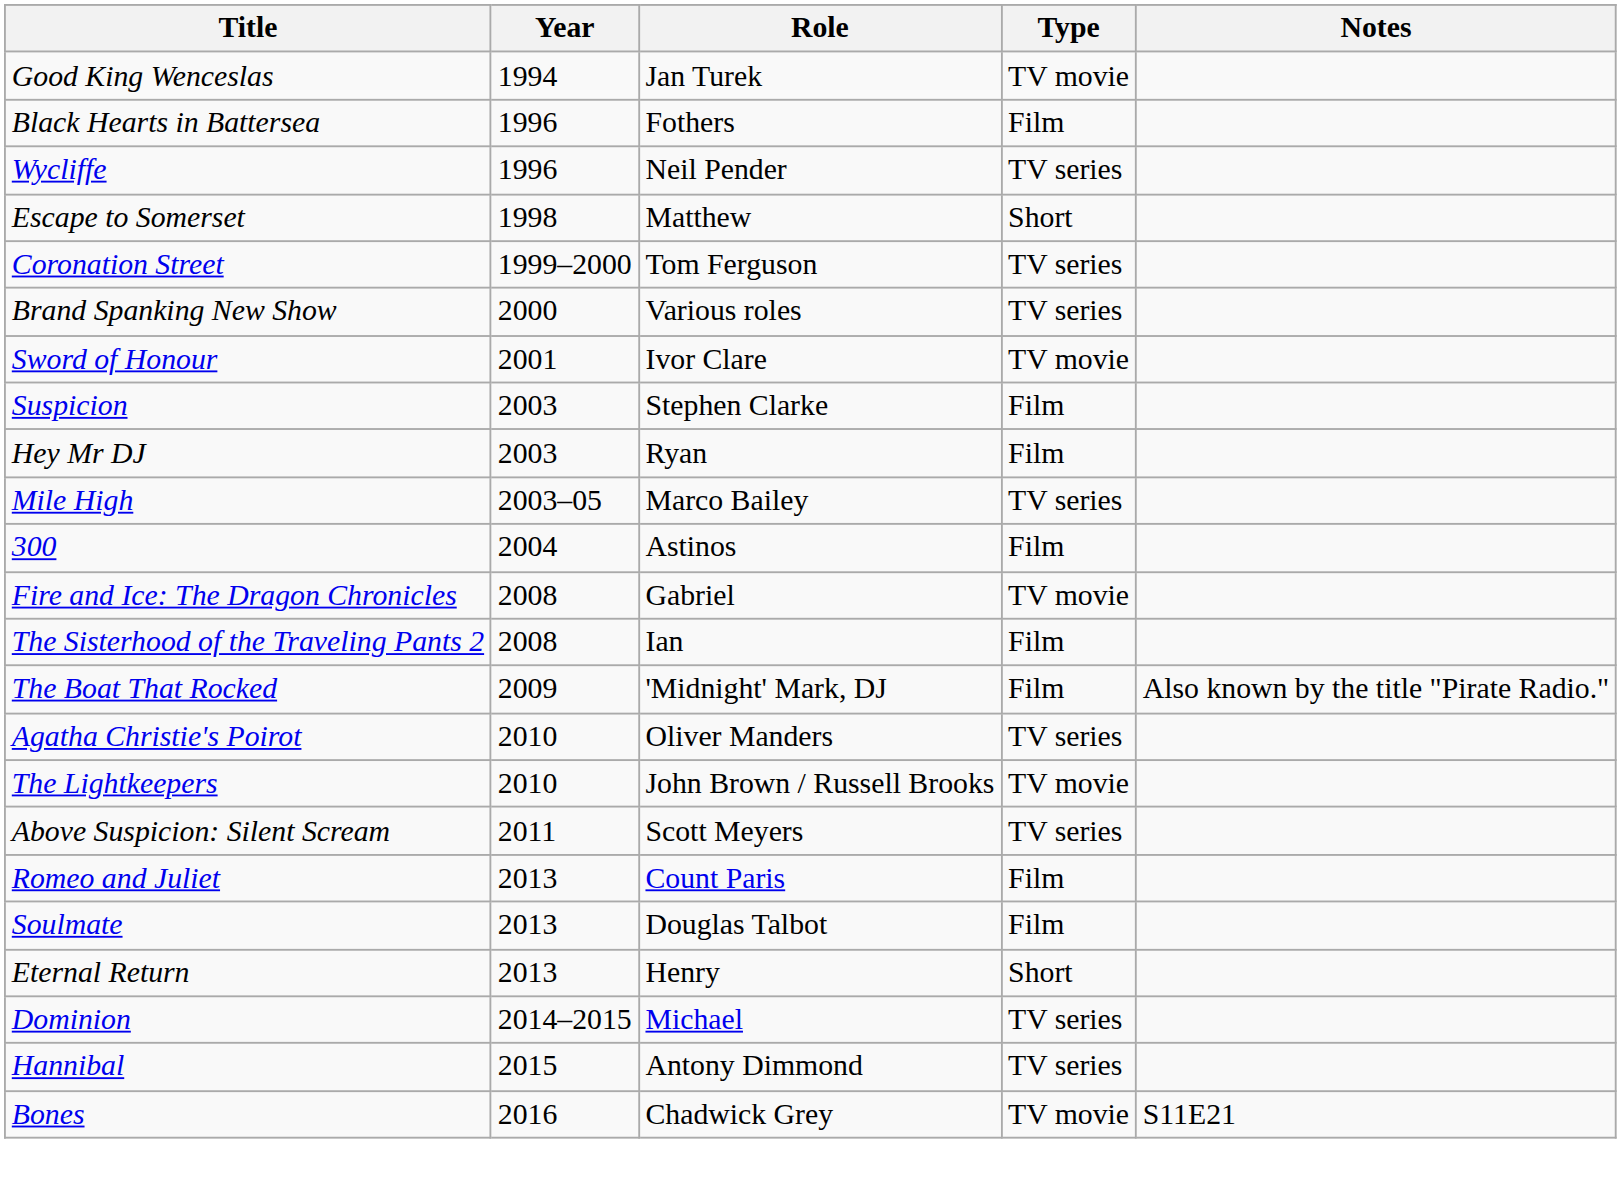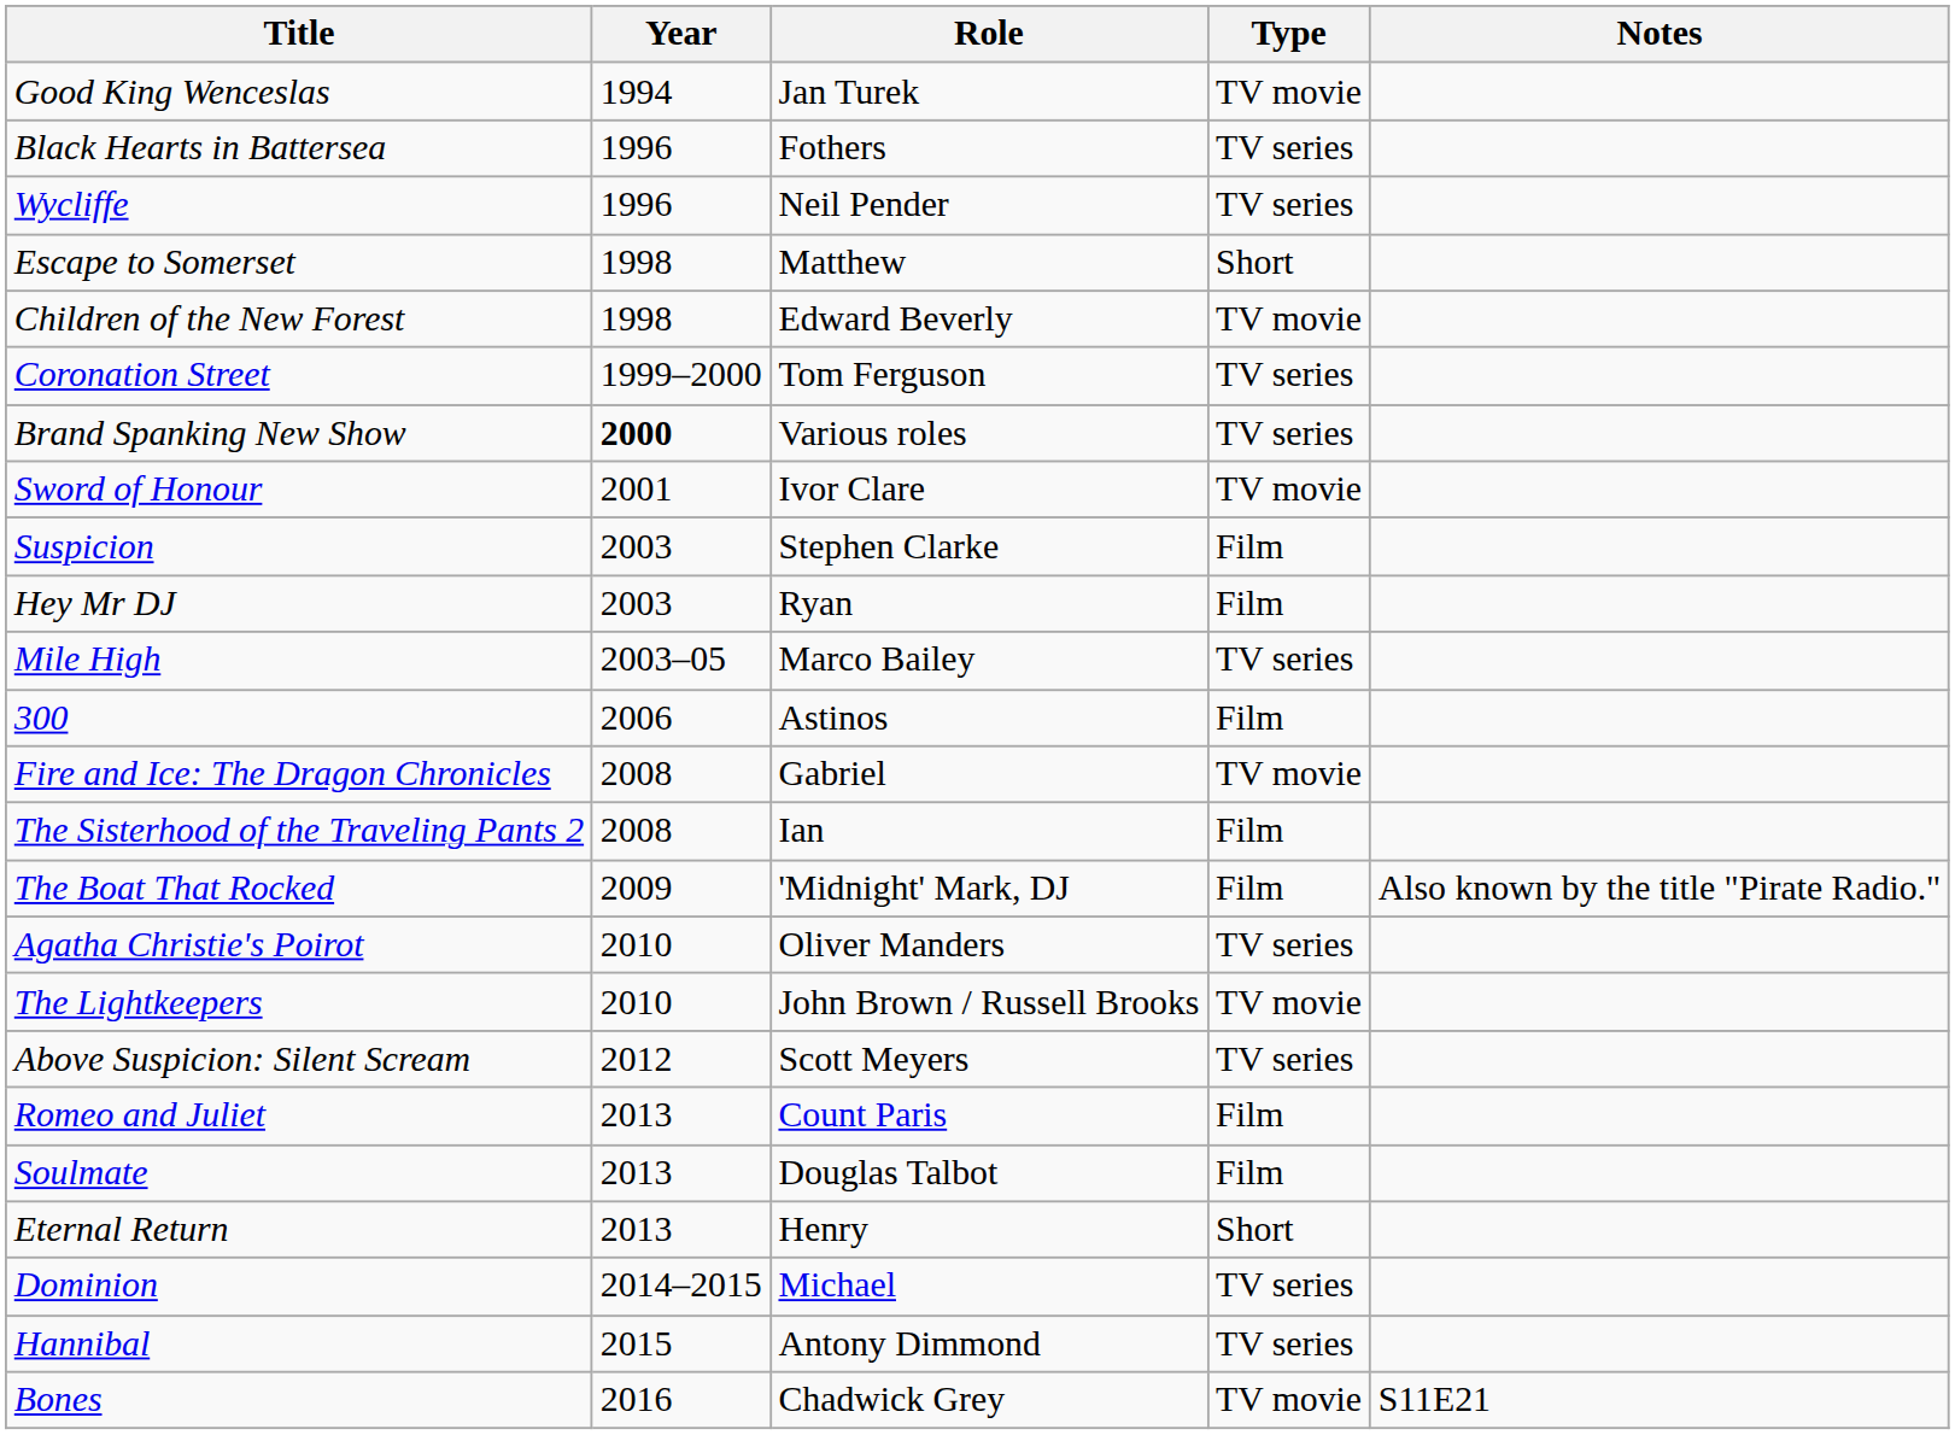Black Hearts in Battersea | Type: Film -> TV series
+ row: Children of the New Forest | 1998 | Edward Beverly | TV movie
Brand Spanking New Show | Year: normal -> bold
300 | Year: 2004 -> 2006
Above Suspicion: Silent Scream | Year: 2011 -> 2012
